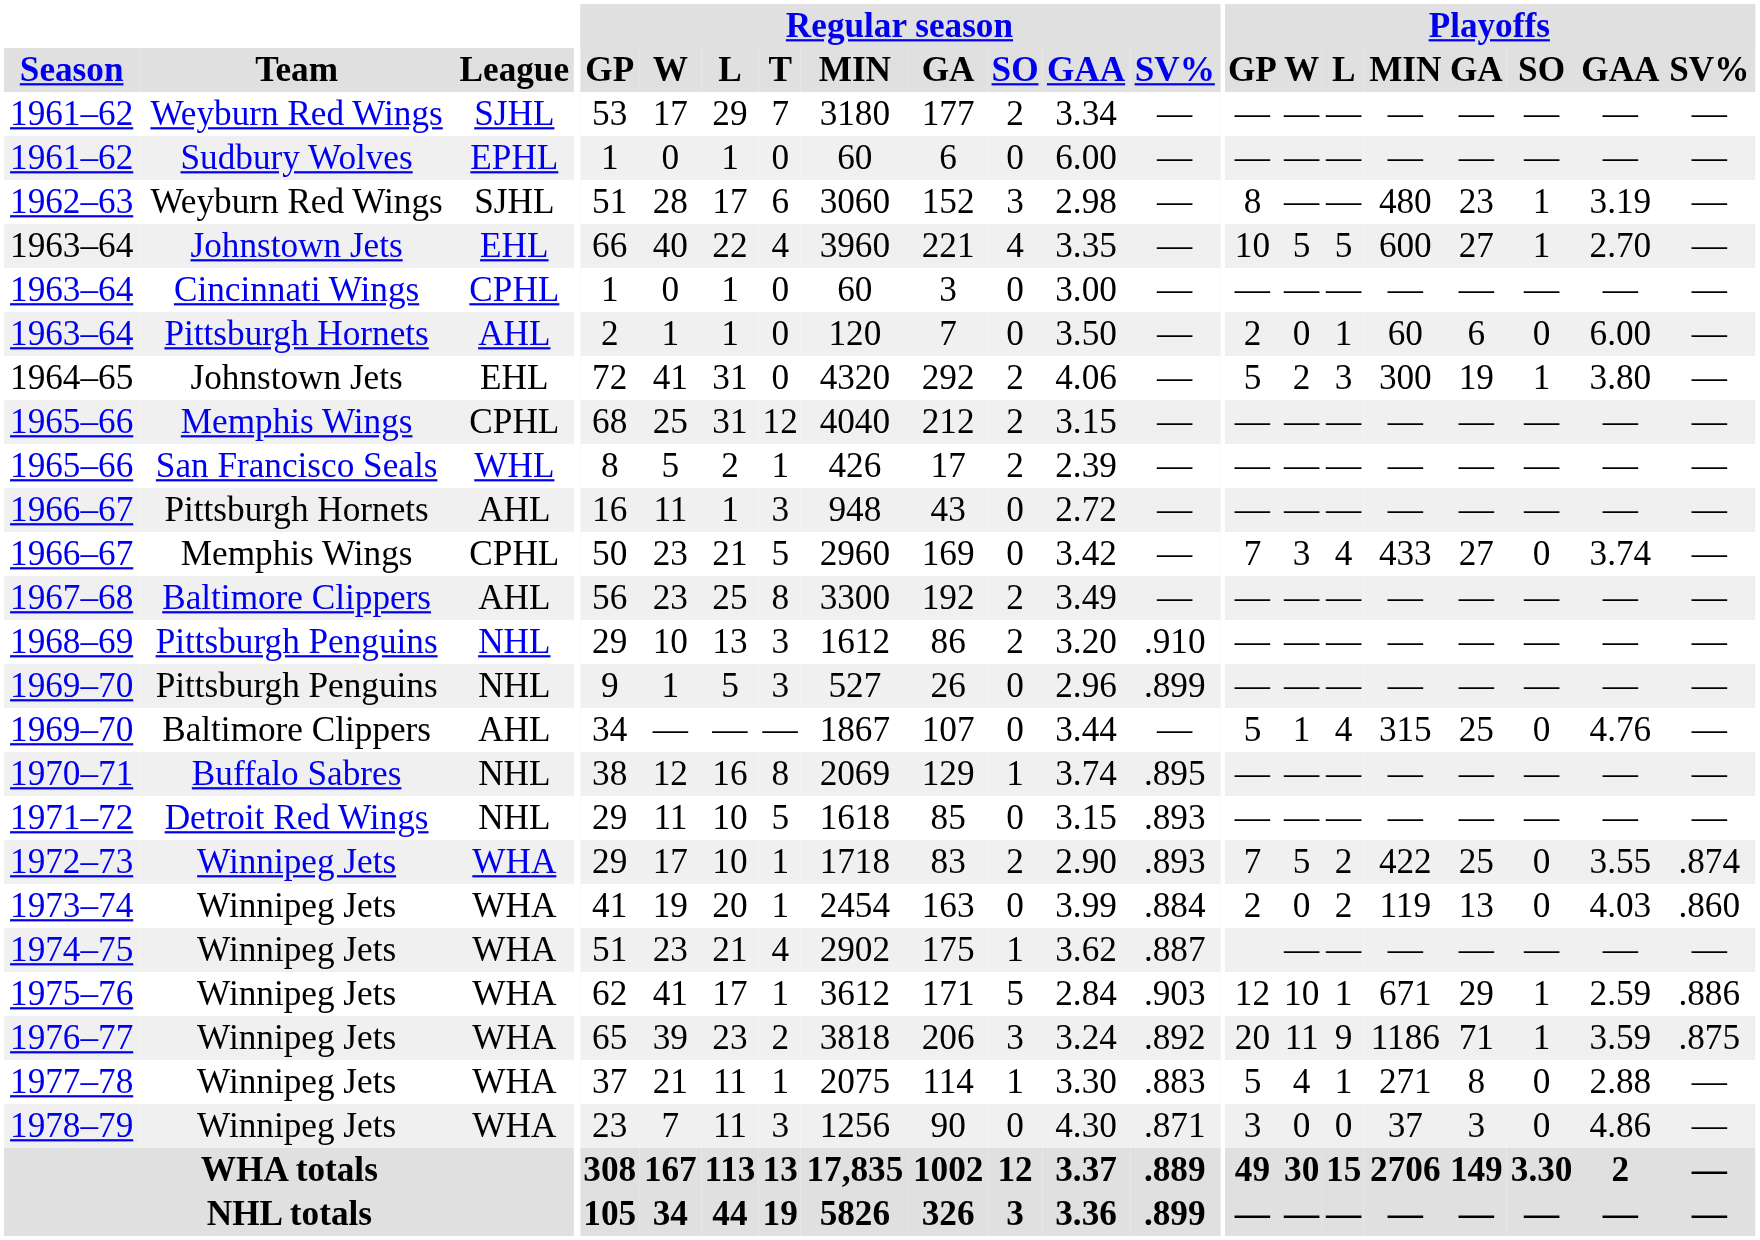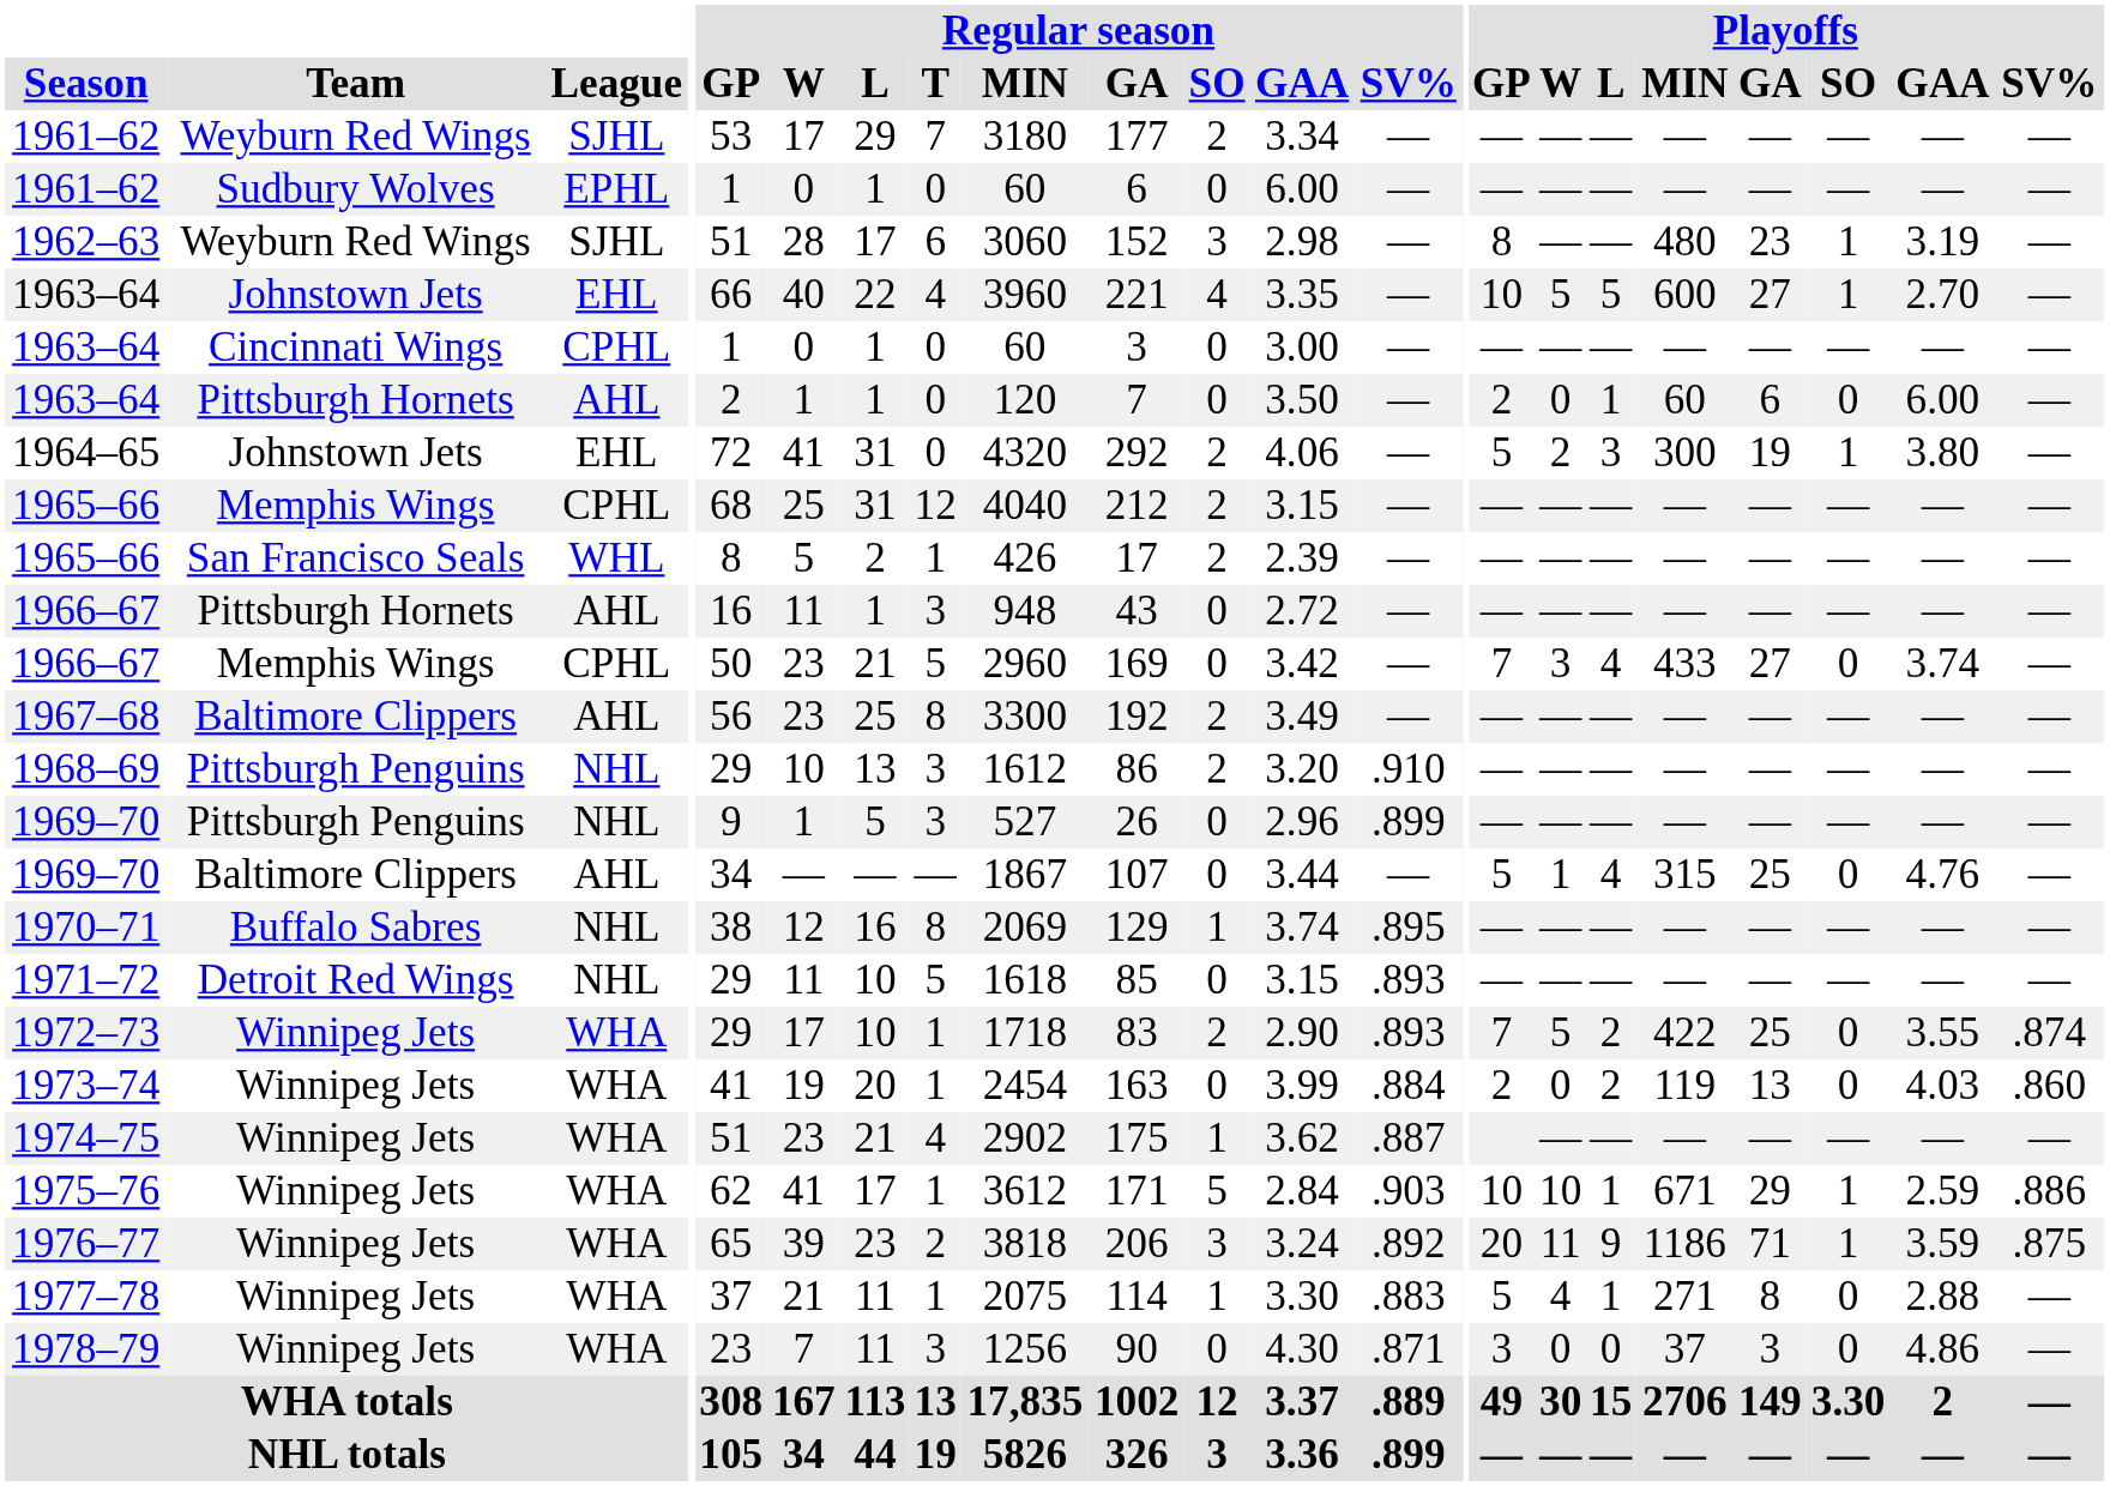1975–76 | Playoffs / GP: 12 -> 10
